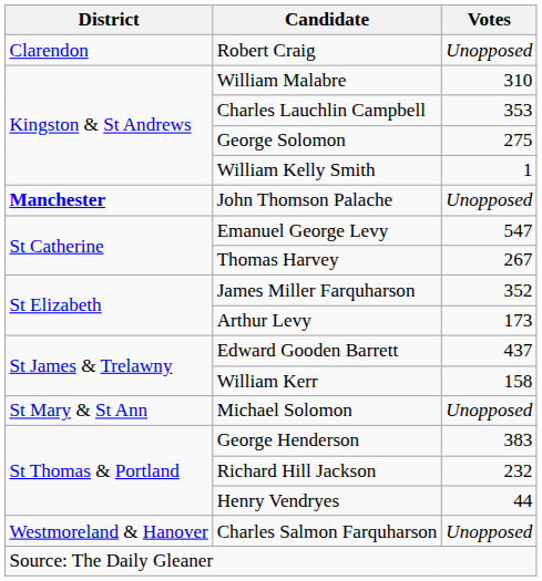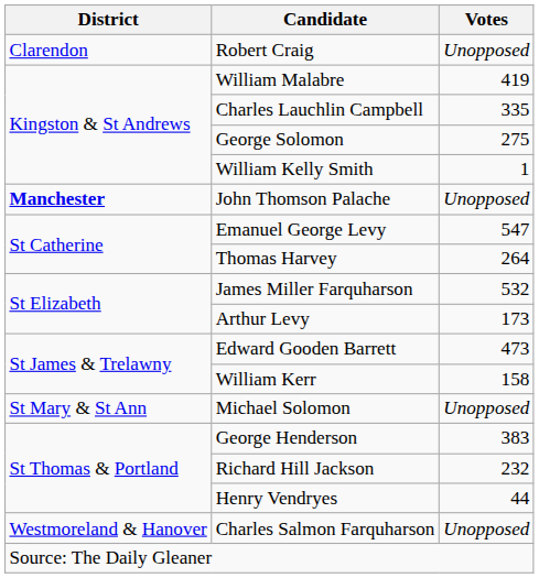William Malabre | Votes: 310 -> 419
Charles Lauchlin Campbell | Votes: 353 -> 335
Thomas Harvey | Votes: 267 -> 264
James Miller Farquharson | Votes: 352 -> 532
Edward Gooden Barrett | Votes: 437 -> 473
